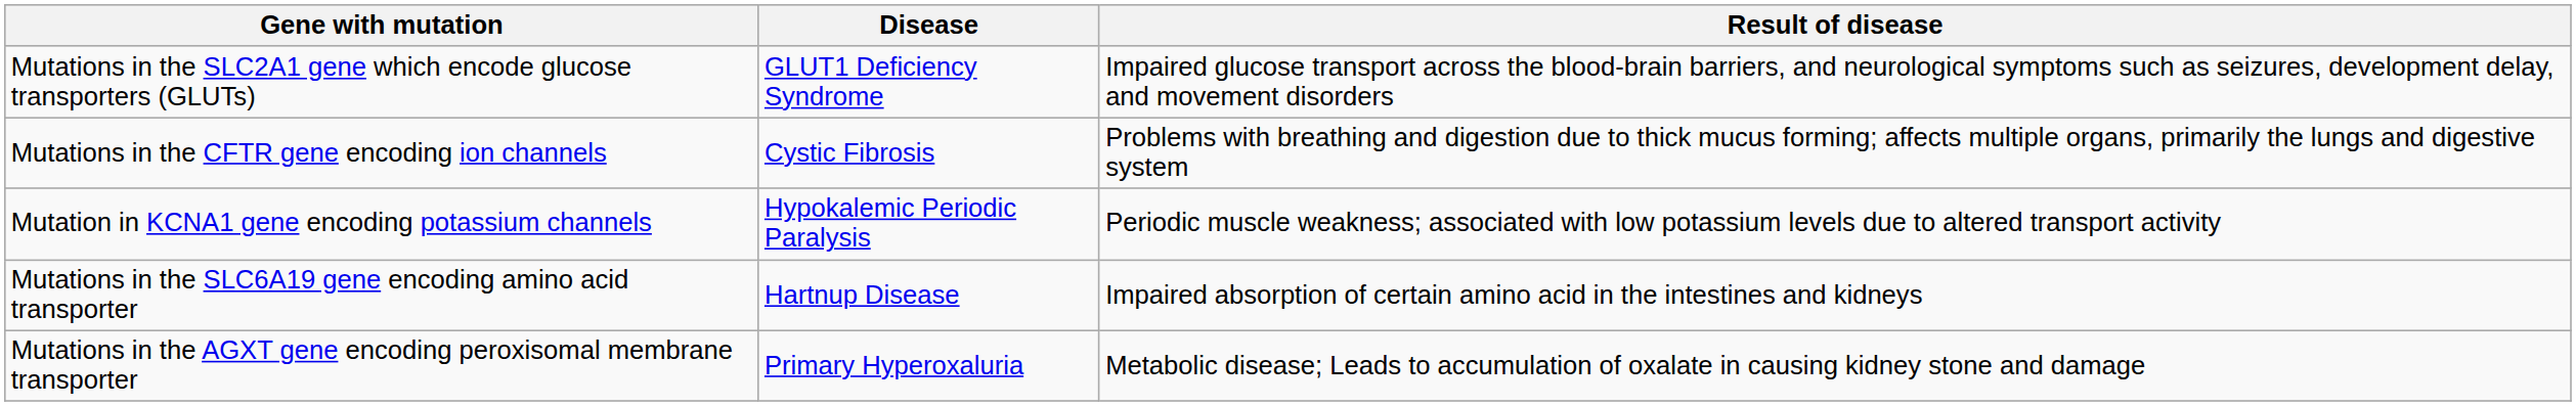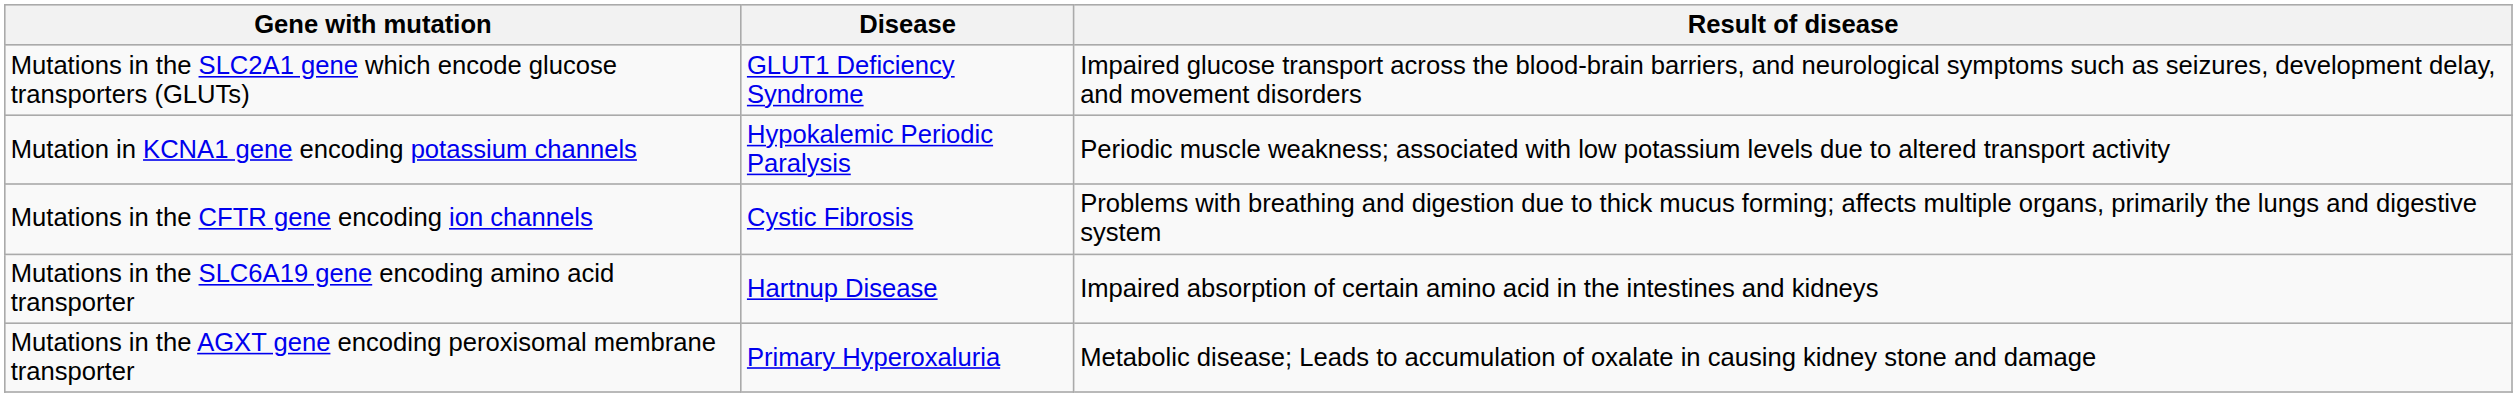rows swapped: Mutations in the CFTR gene encoding ion channels <-> Mutation in KCNA1 gene encoding potassium channels
